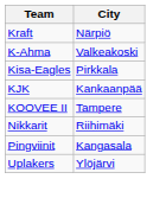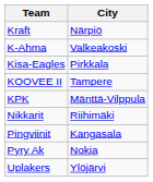- row: KJK | Kankaanpää
+ row: KPK | Mänttä-Vilppula
+ row: Pyry Ak | Nokia
